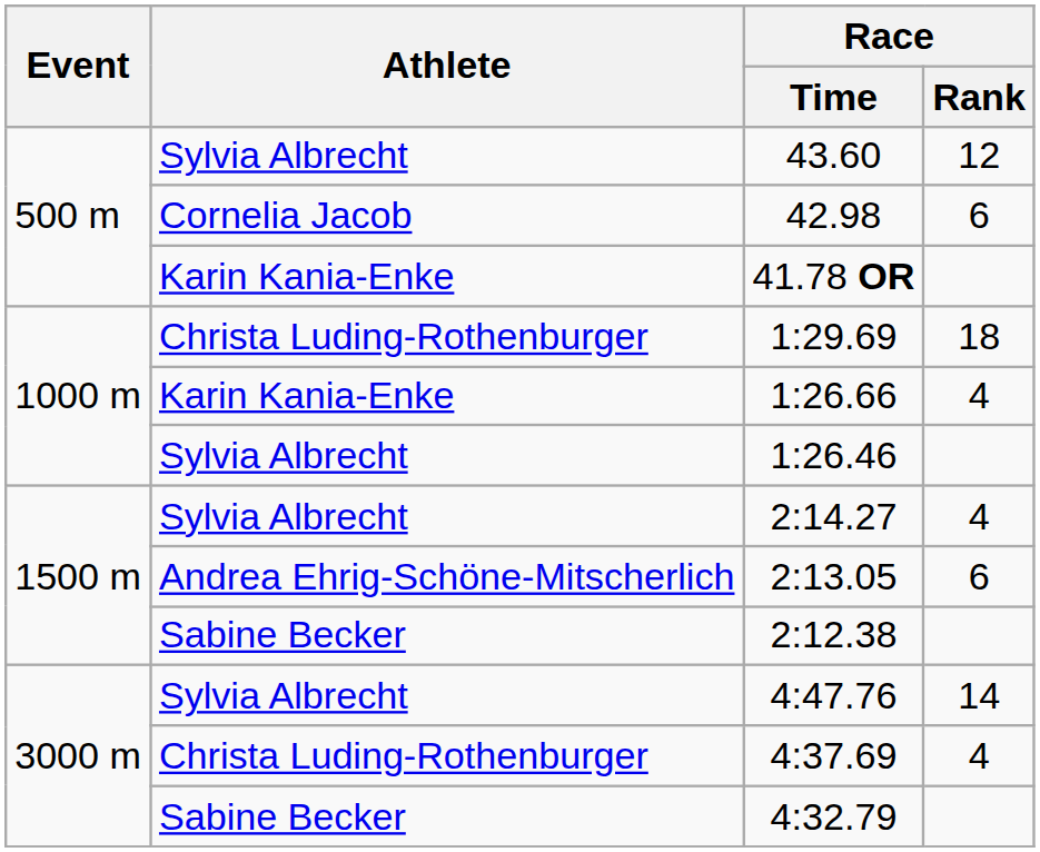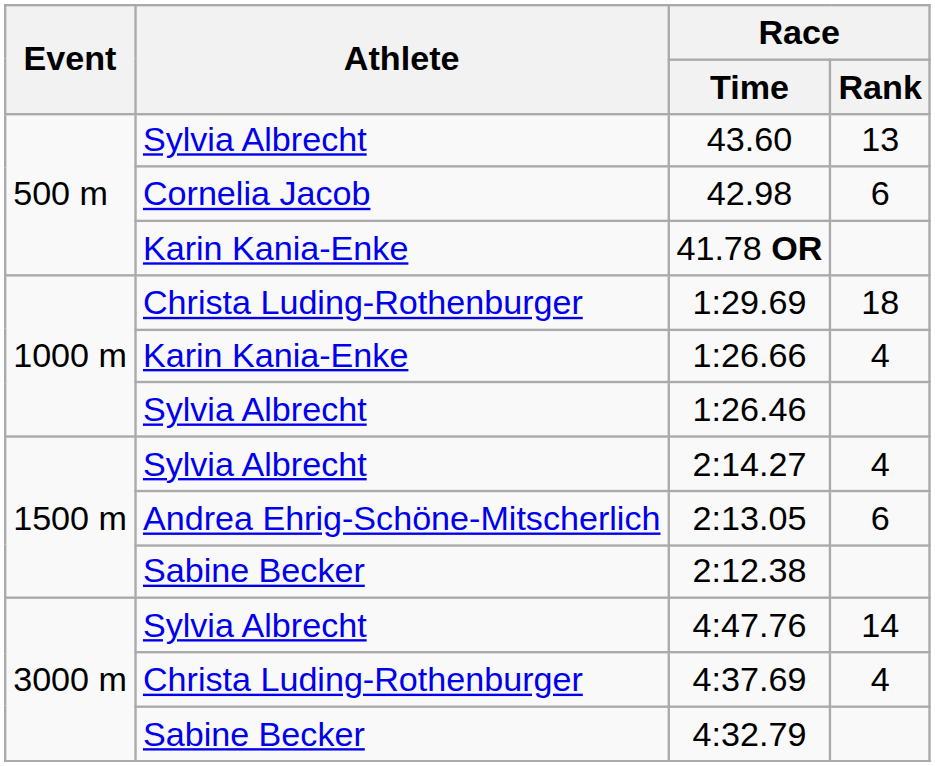43.60 | Race / Rank: 12 -> 13
